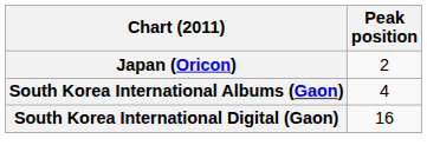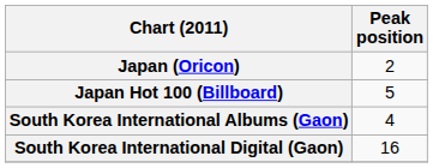+ row: Japan Hot 100 (Billboard) | 5
